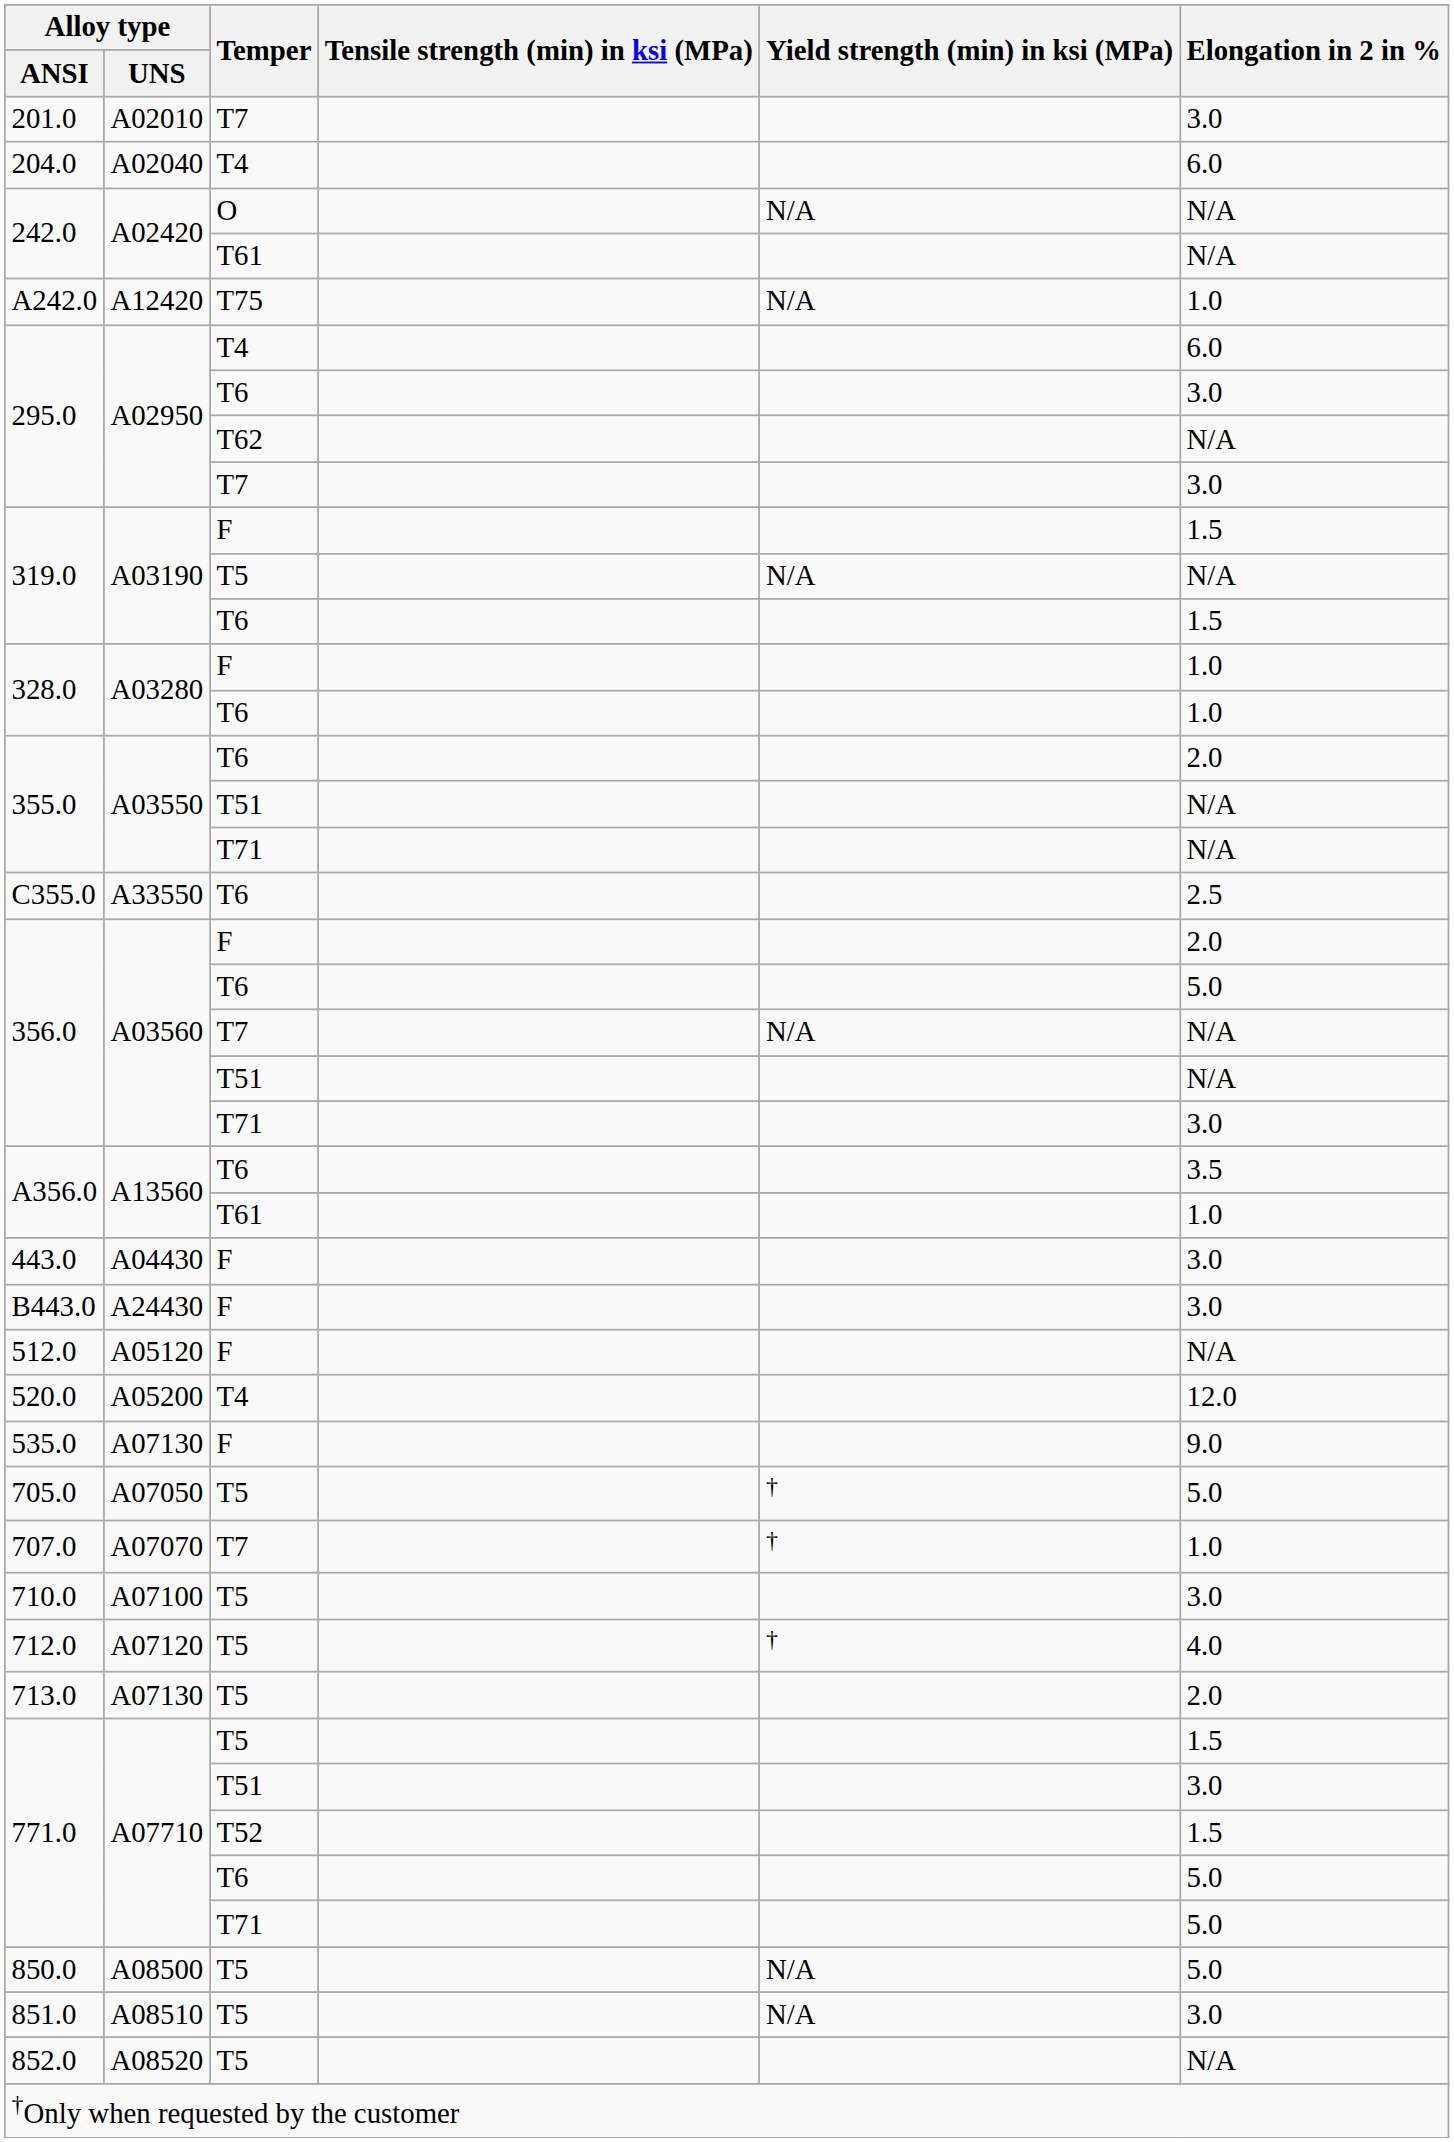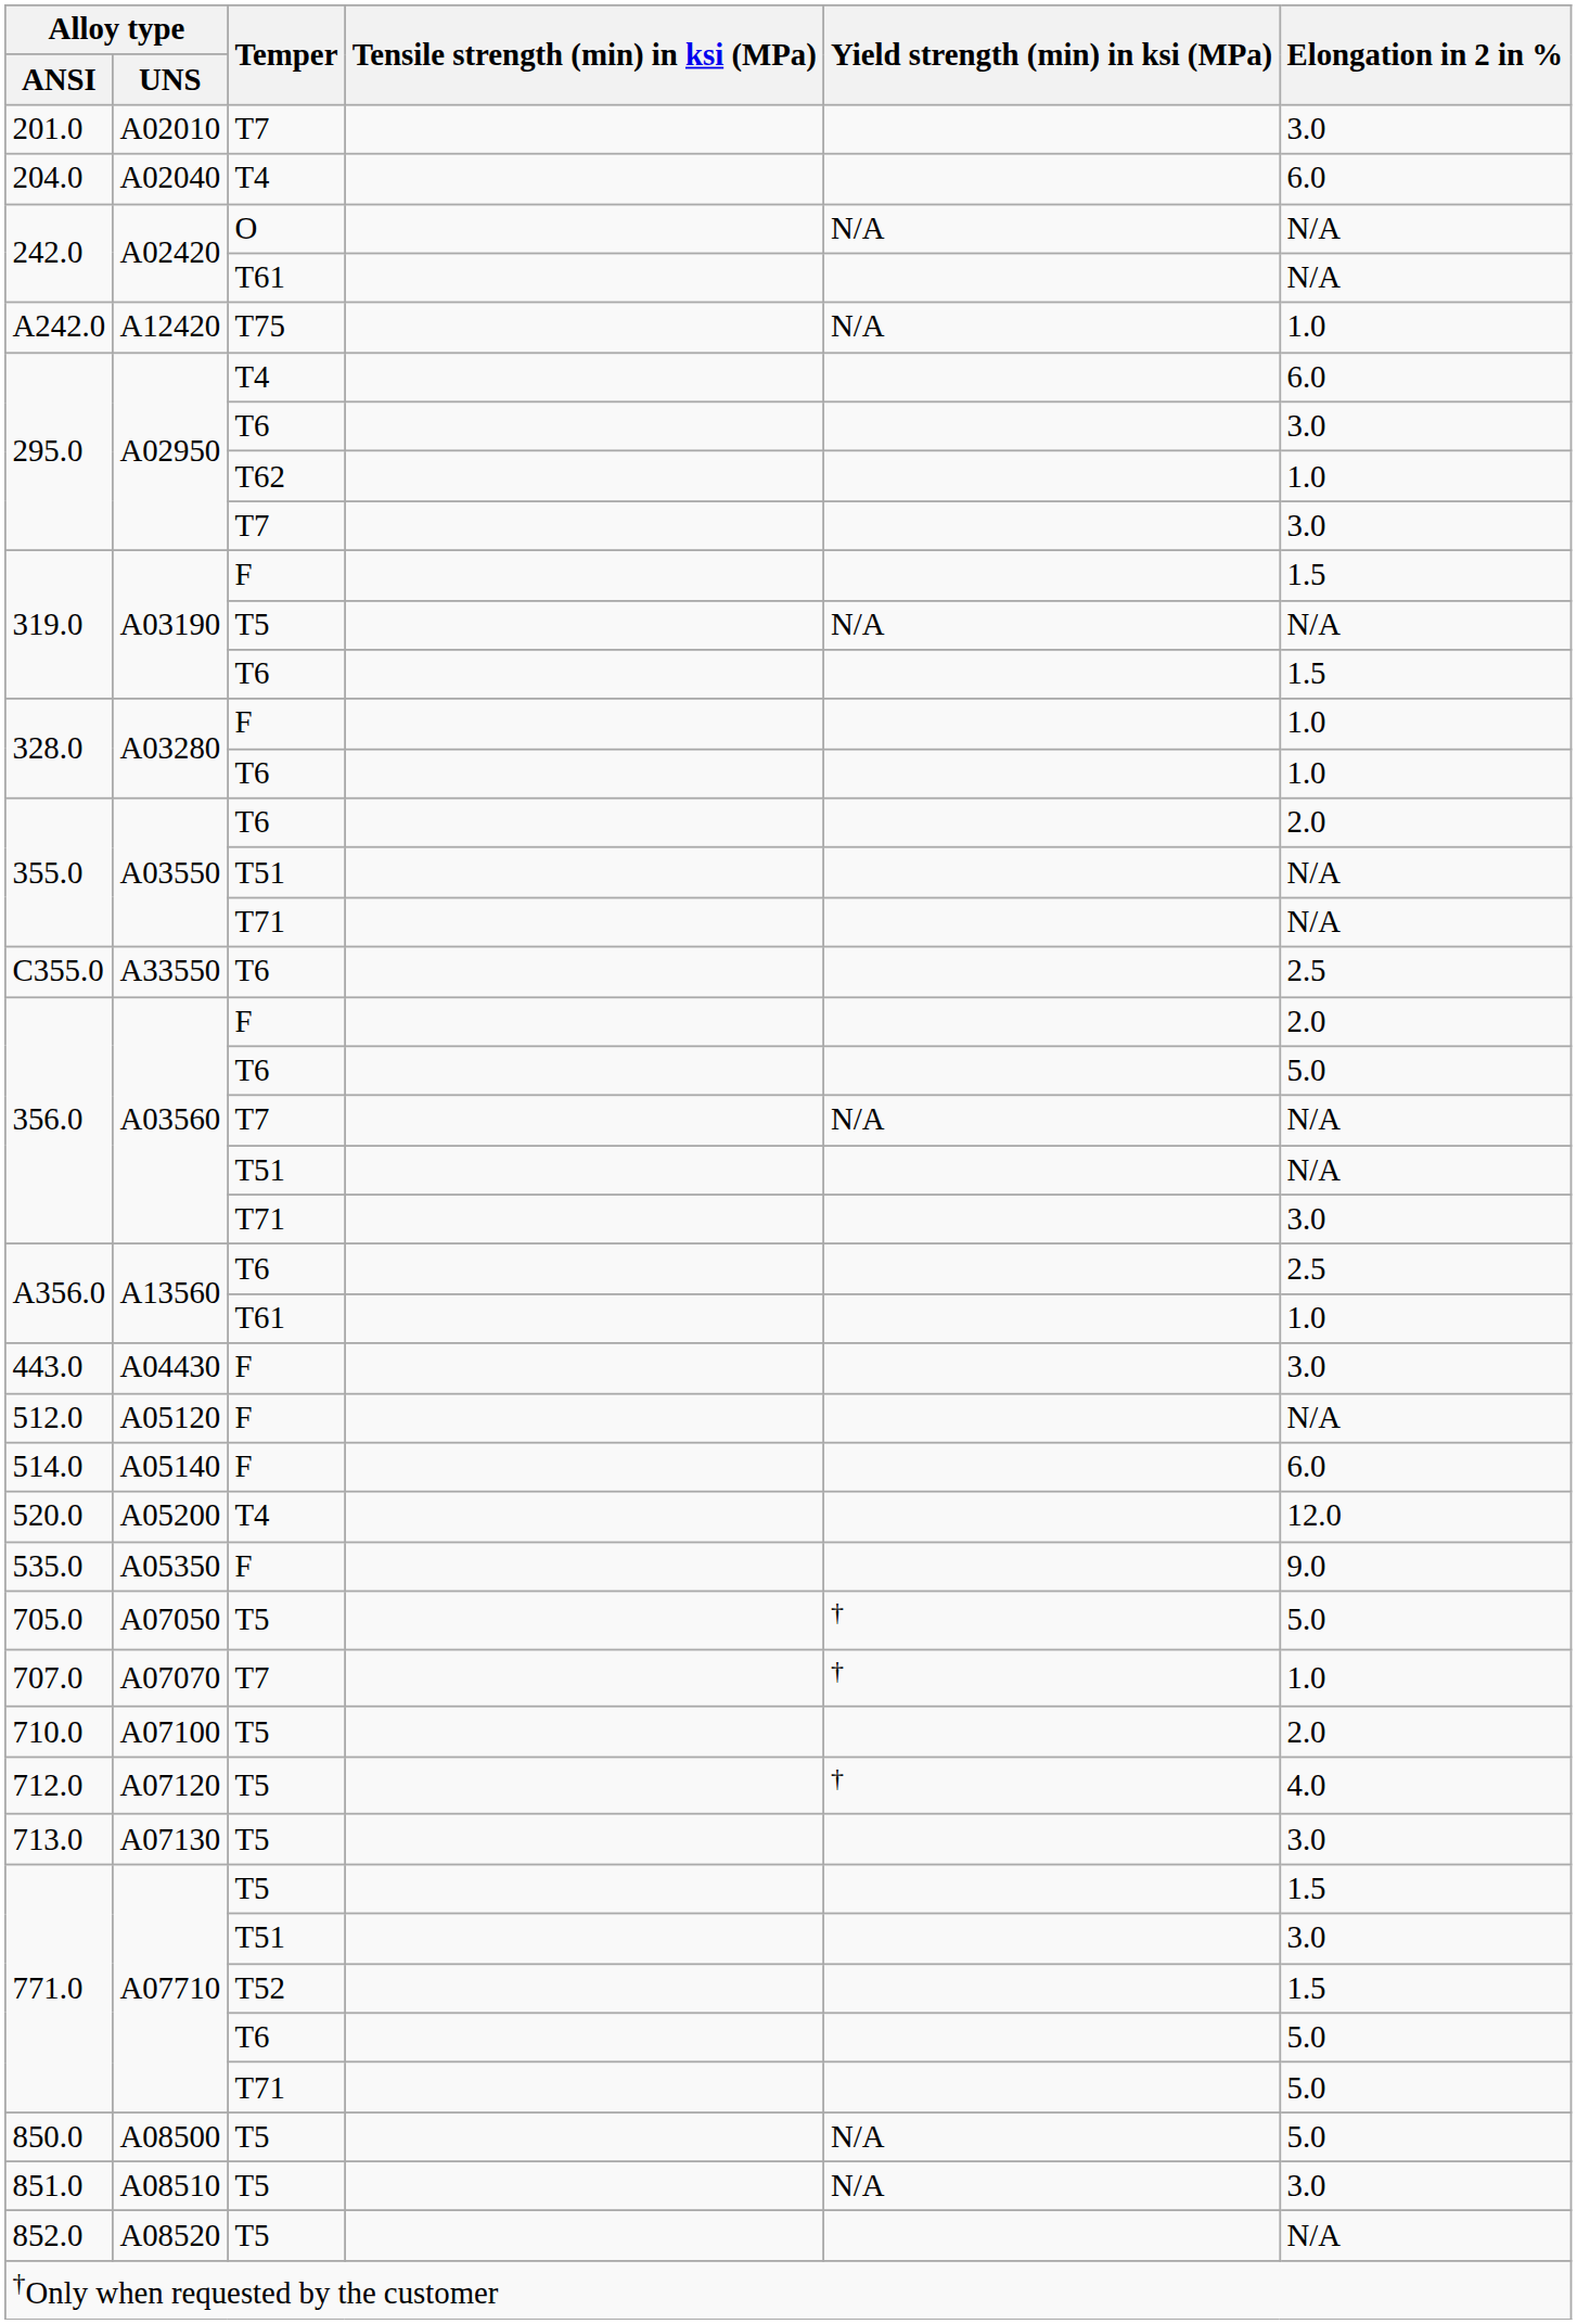295.0 / T62 | Elongation in 2 in %: N/A -> 1.0
A356.0 / T6 | Elongation in 2 in %: 3.5 -> 2.5
- row: B443.0 | A24430 | F | 3.0
+ row: 514.0 | A05140 | F | 6.0
535.0 | Alloy type / UNS: A07130 -> A05350
710.0 | Elongation in 2 in %: 3.0 -> 2.0
713.0 | Elongation in 2 in %: 2.0 -> 3.0
